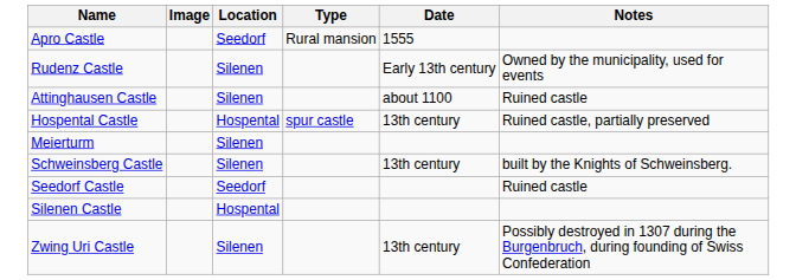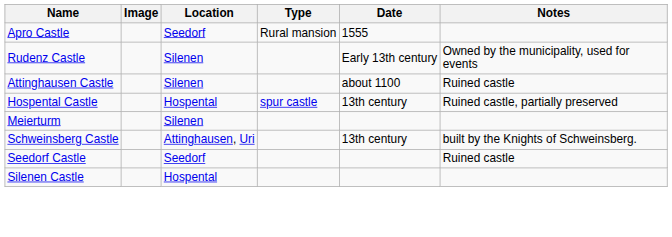Schweinsberg Castle | Location: Silenen -> Attinghausen, Uri
- row: Zwing Uri Castle | Silenen | 13th century | Possibly destroyed in 1307 during the Burgenbruch, during founding of Swiss Confederation
